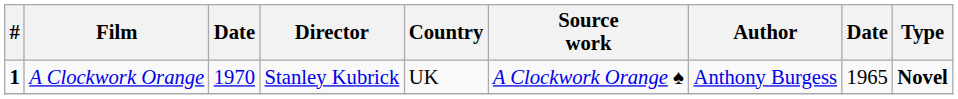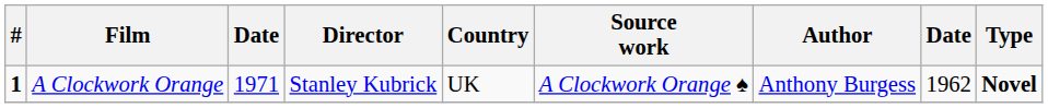A Clockwork Orange | column 3: 1970 -> 1971
A Clockwork Orange | column 8: 1965 -> 1962
